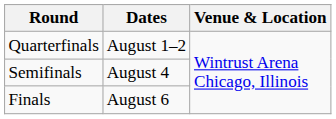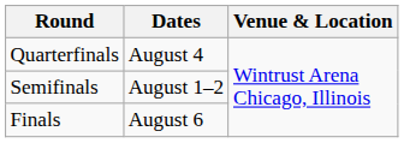Quarterfinals | Dates: August 1–2 -> August 4
Semifinals | Dates: August 4 -> August 1–2
